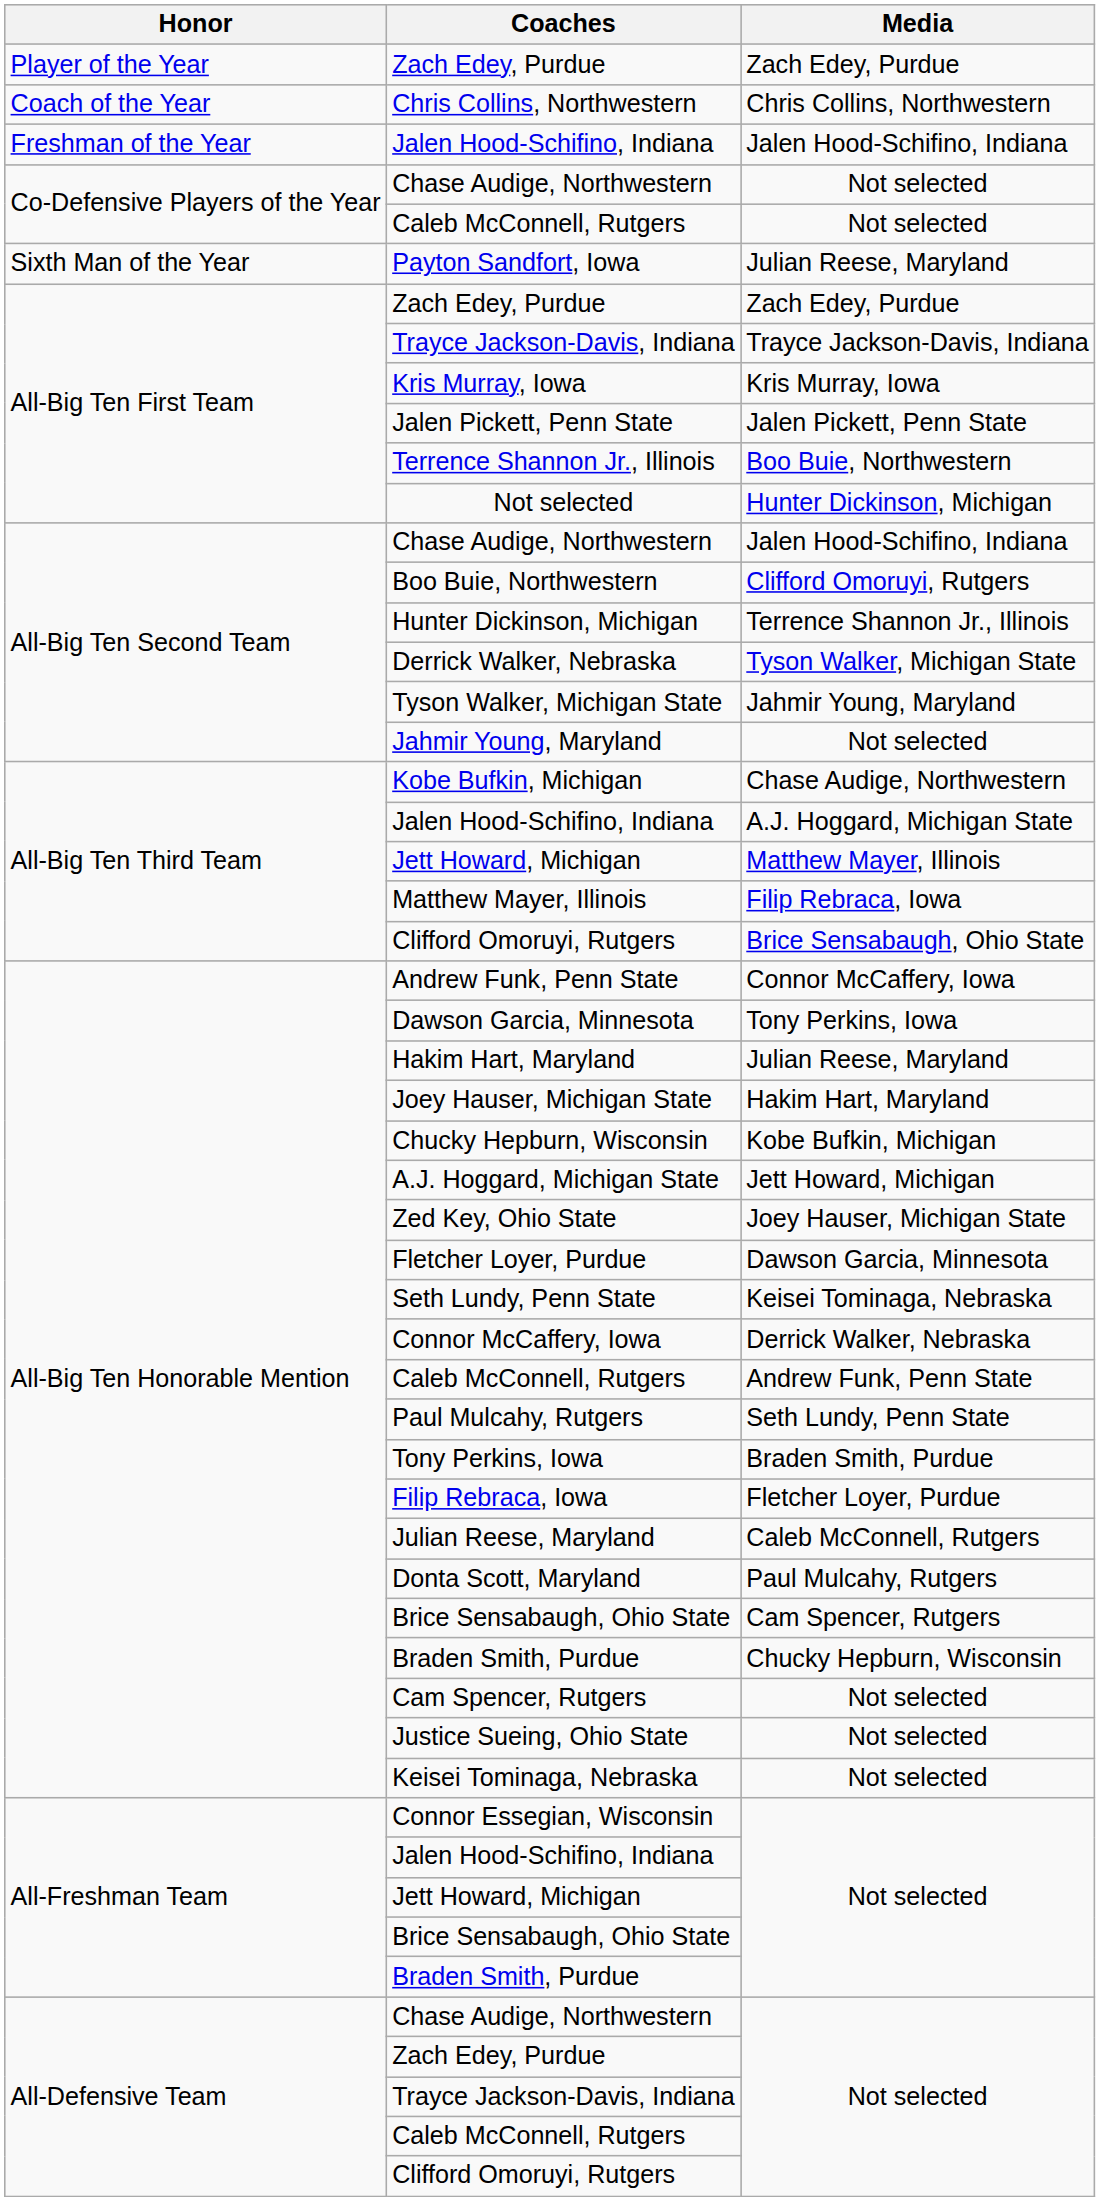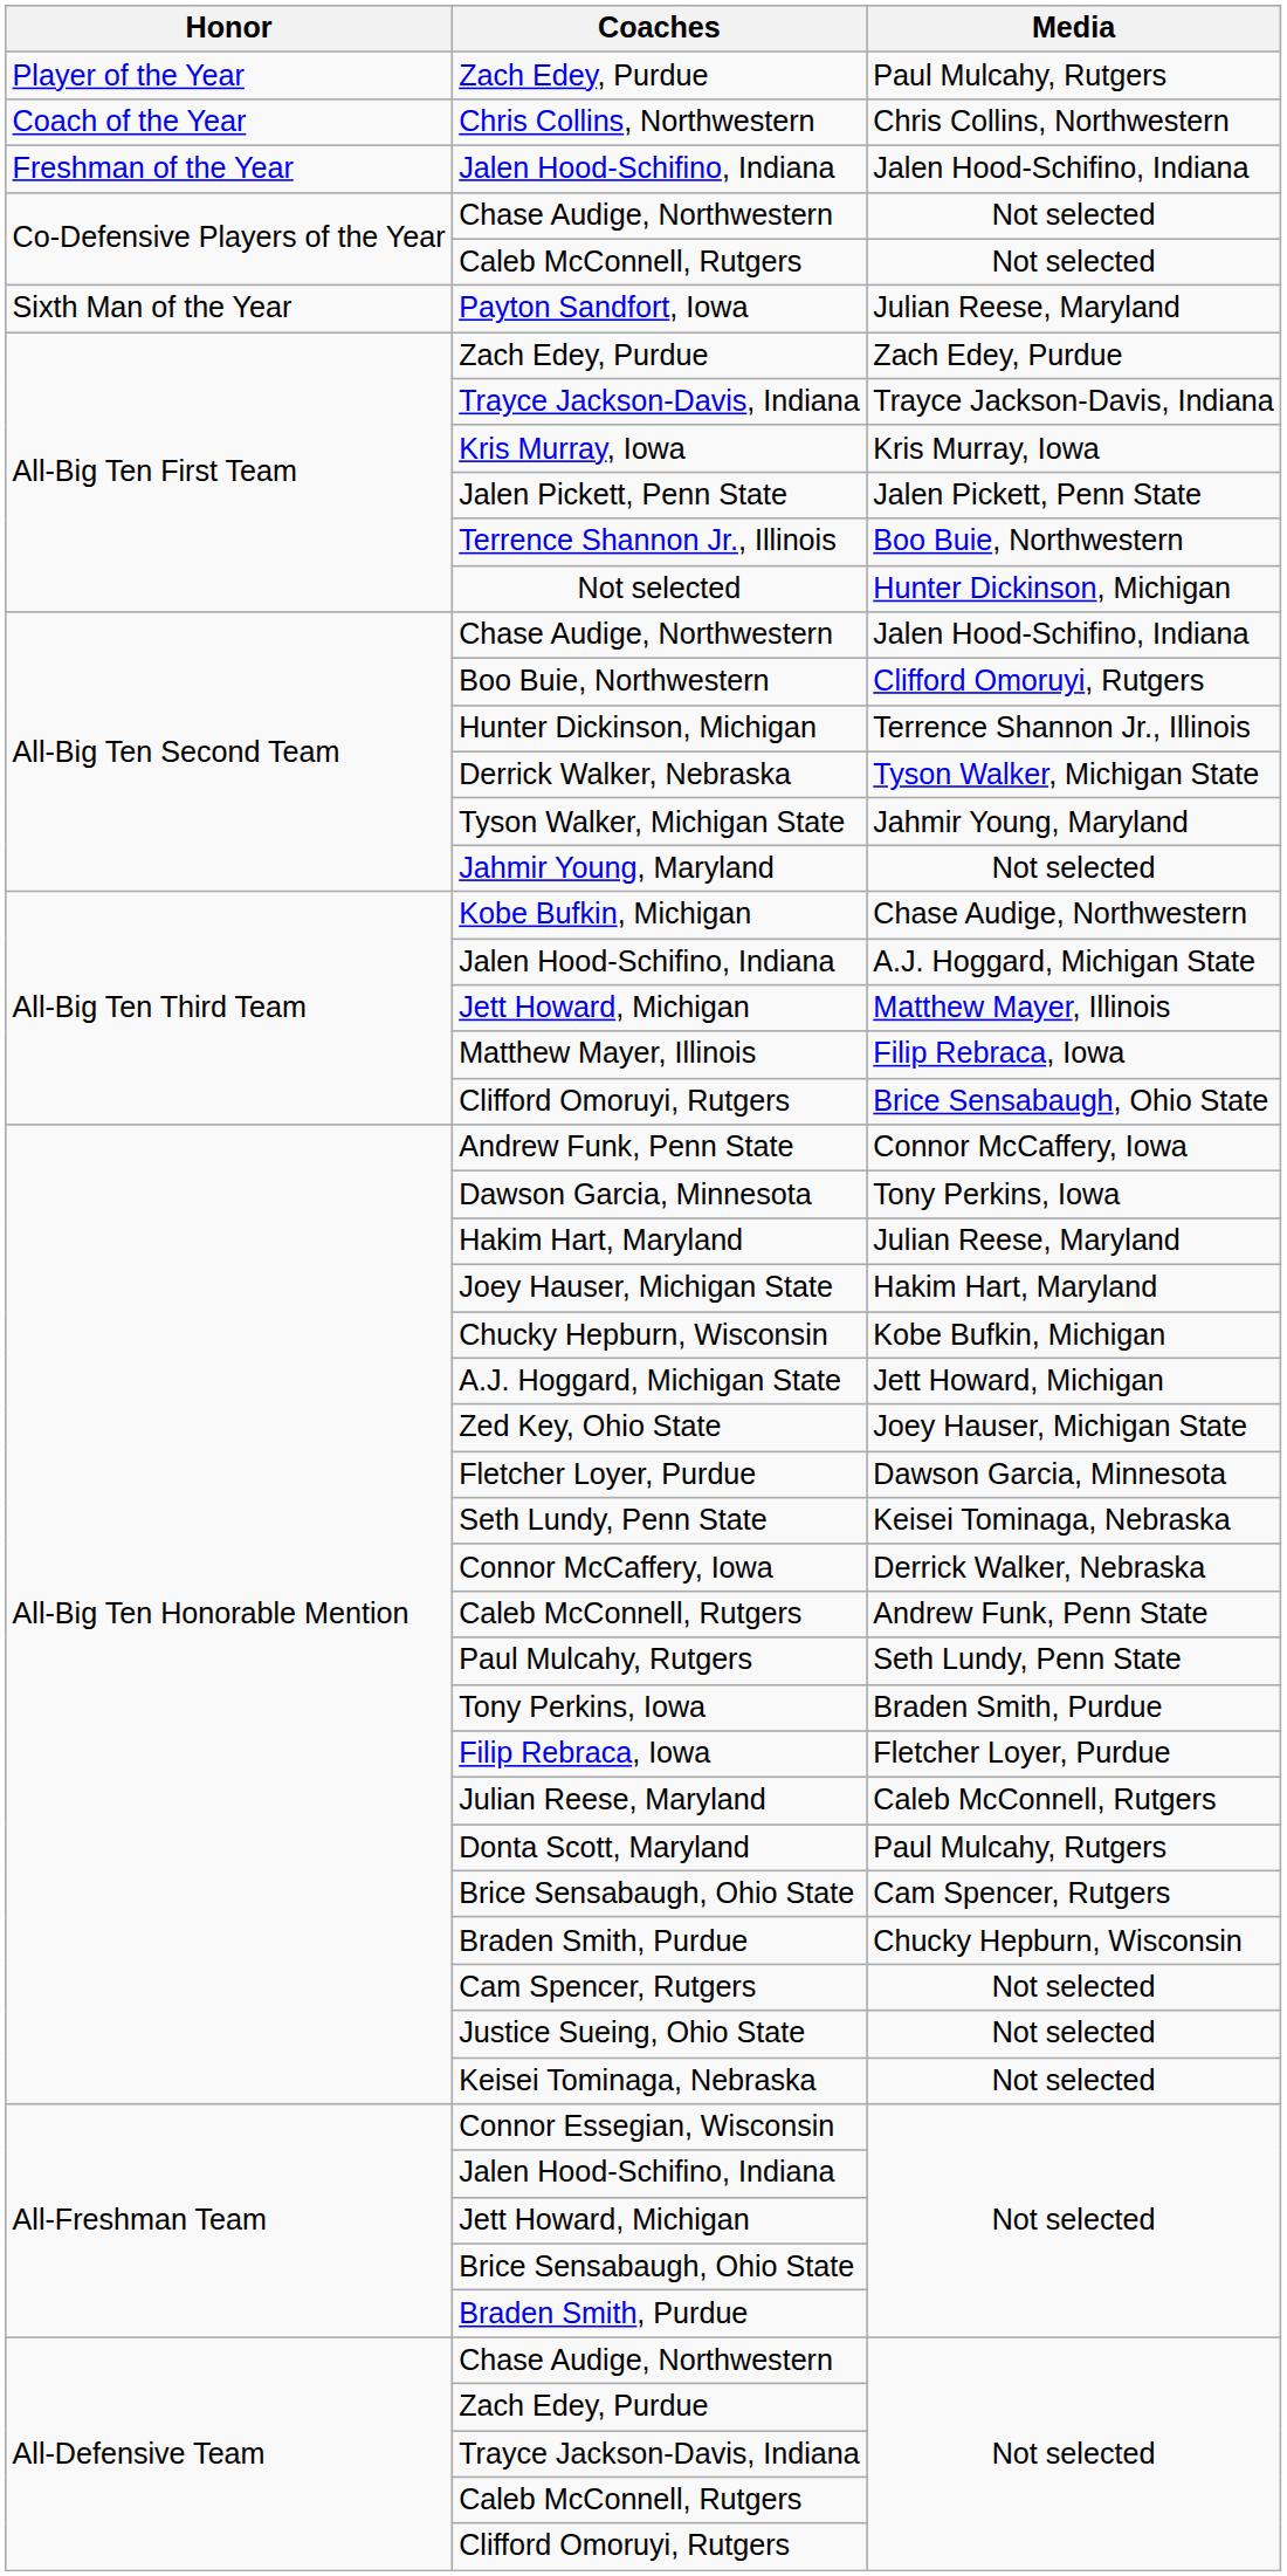Player of the Year / Zach Edey, Purdue | Media: Zach Edey, Purdue -> Paul Mulcahy, Rutgers
